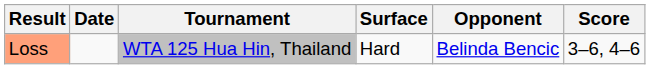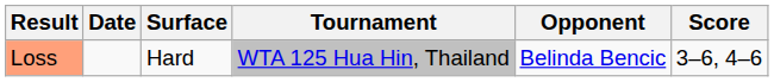columns swapped: Tournament <-> Surface
